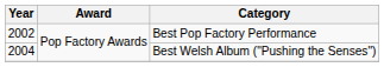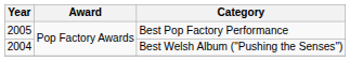Best Pop Factory Performance | Year: 2002 -> 2005
